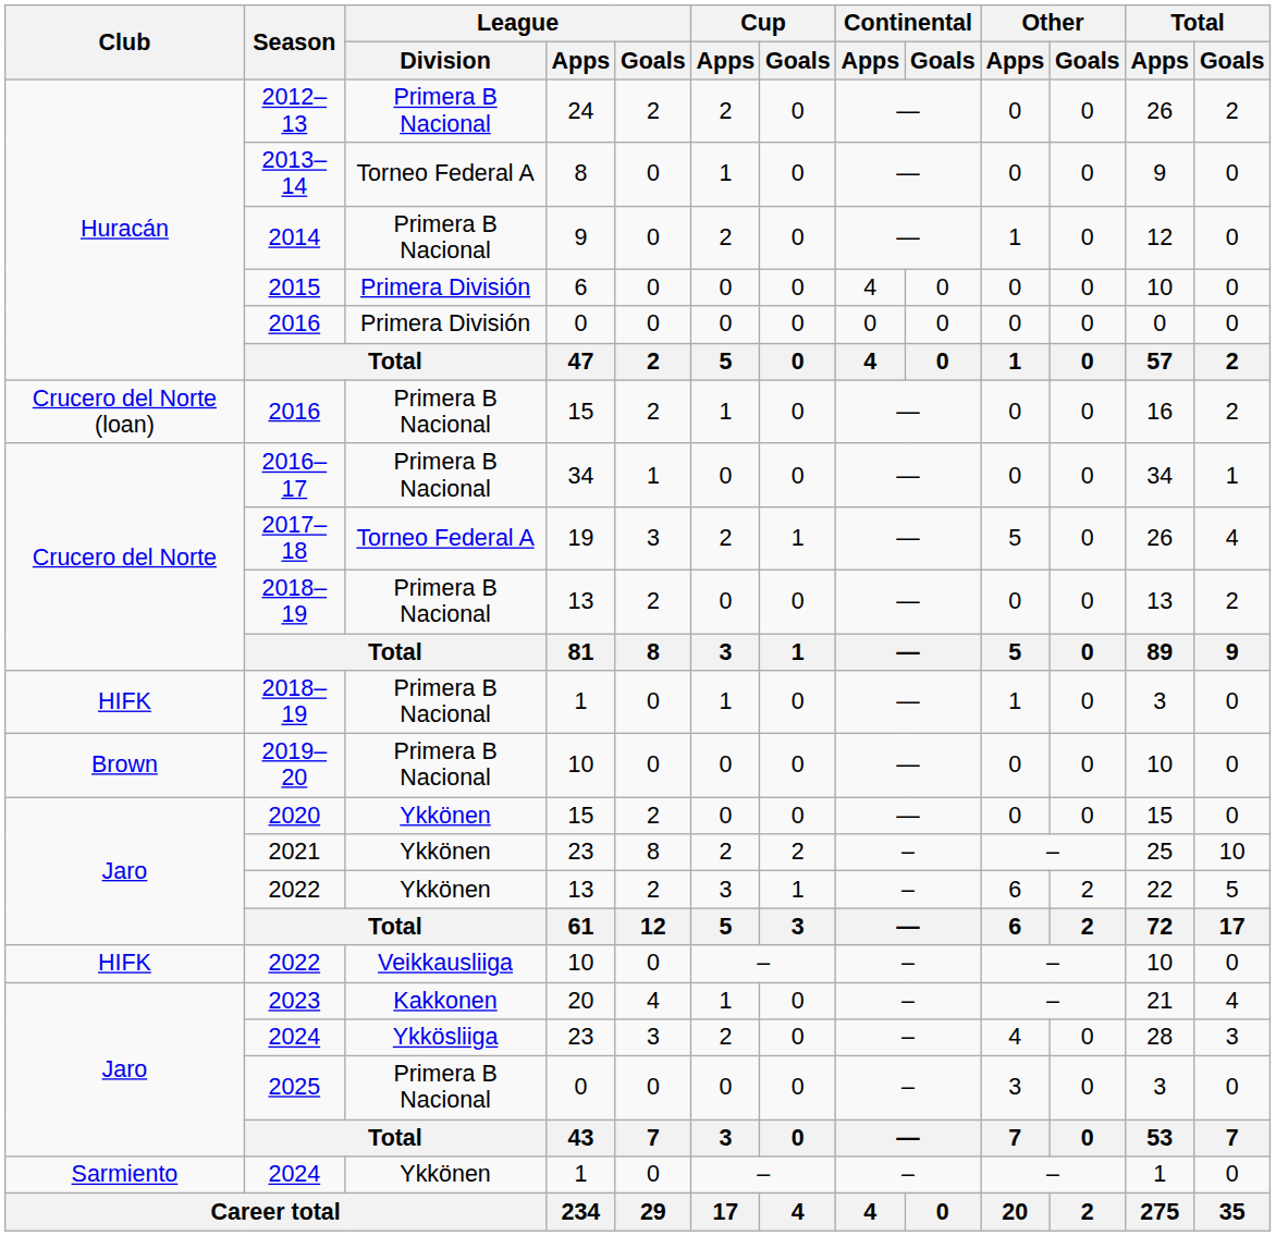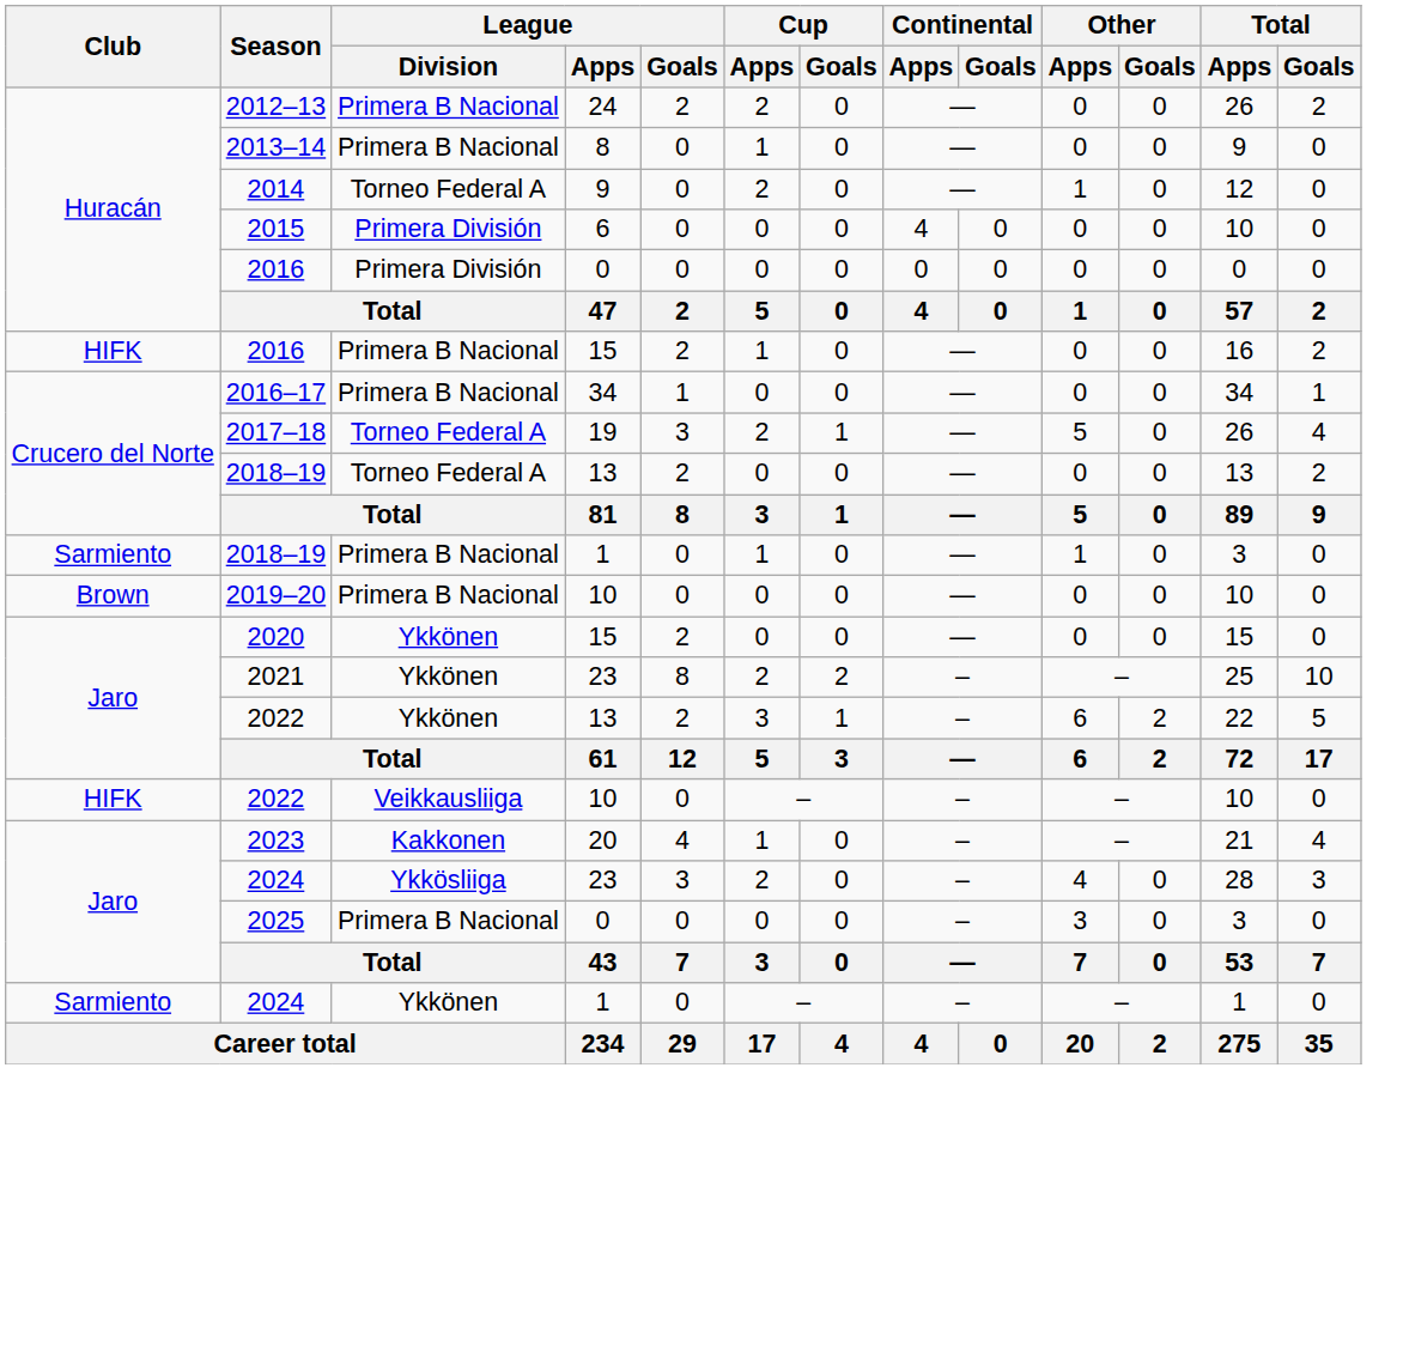2013–14 | League / Division: Torneo Federal A -> Primera B Nacional
2014 | League / Division: Primera B Nacional -> Torneo Federal A
2016 / 15 | Club: Crucero del Norte (loan) -> HIFK
2018–19 / 13 | League / Division: Primera B Nacional -> Torneo Federal A
2018–19 / 1 | Club: HIFK -> Sarmiento
